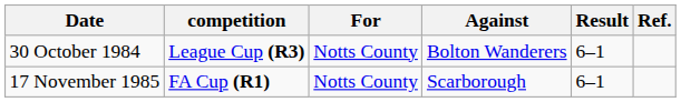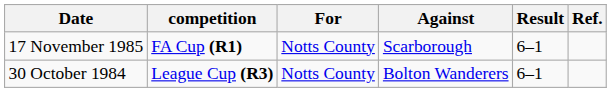rows swapped: 30 October 1984 <-> 17 November 1985
